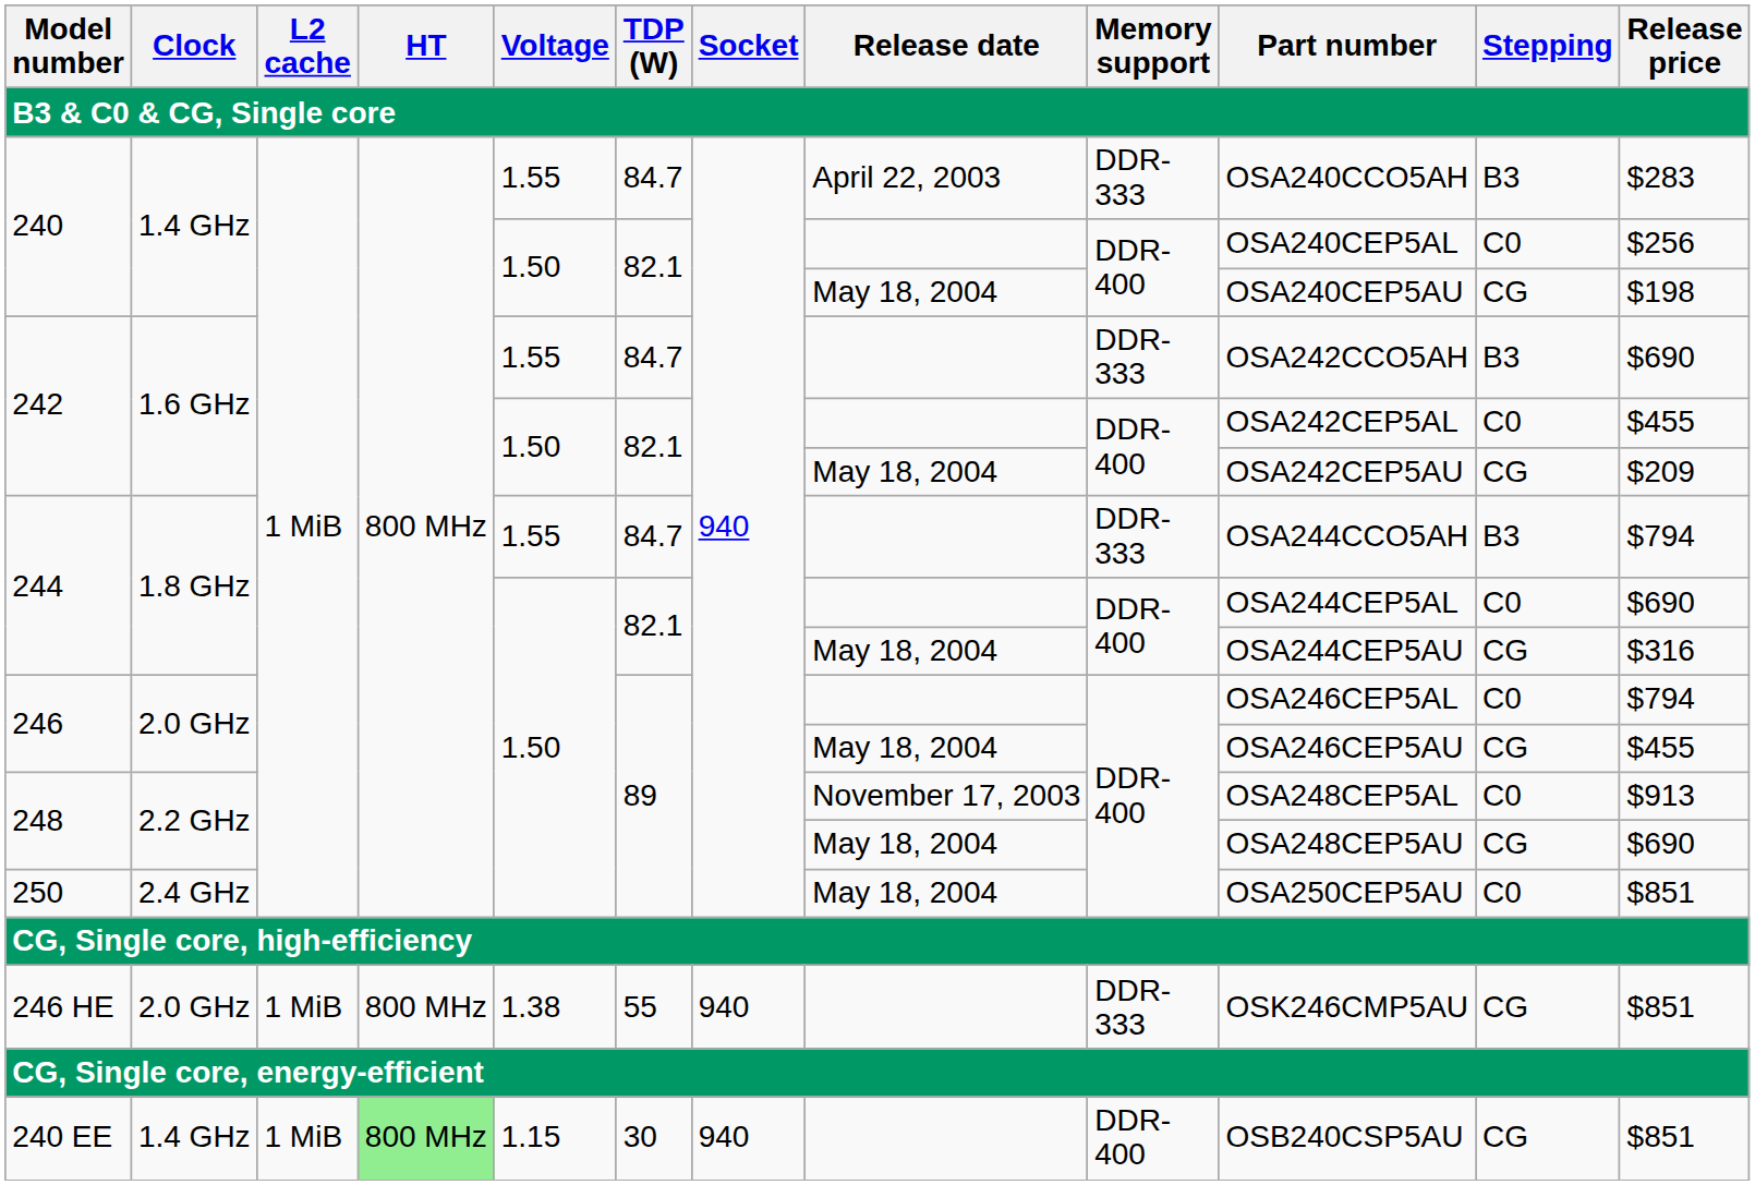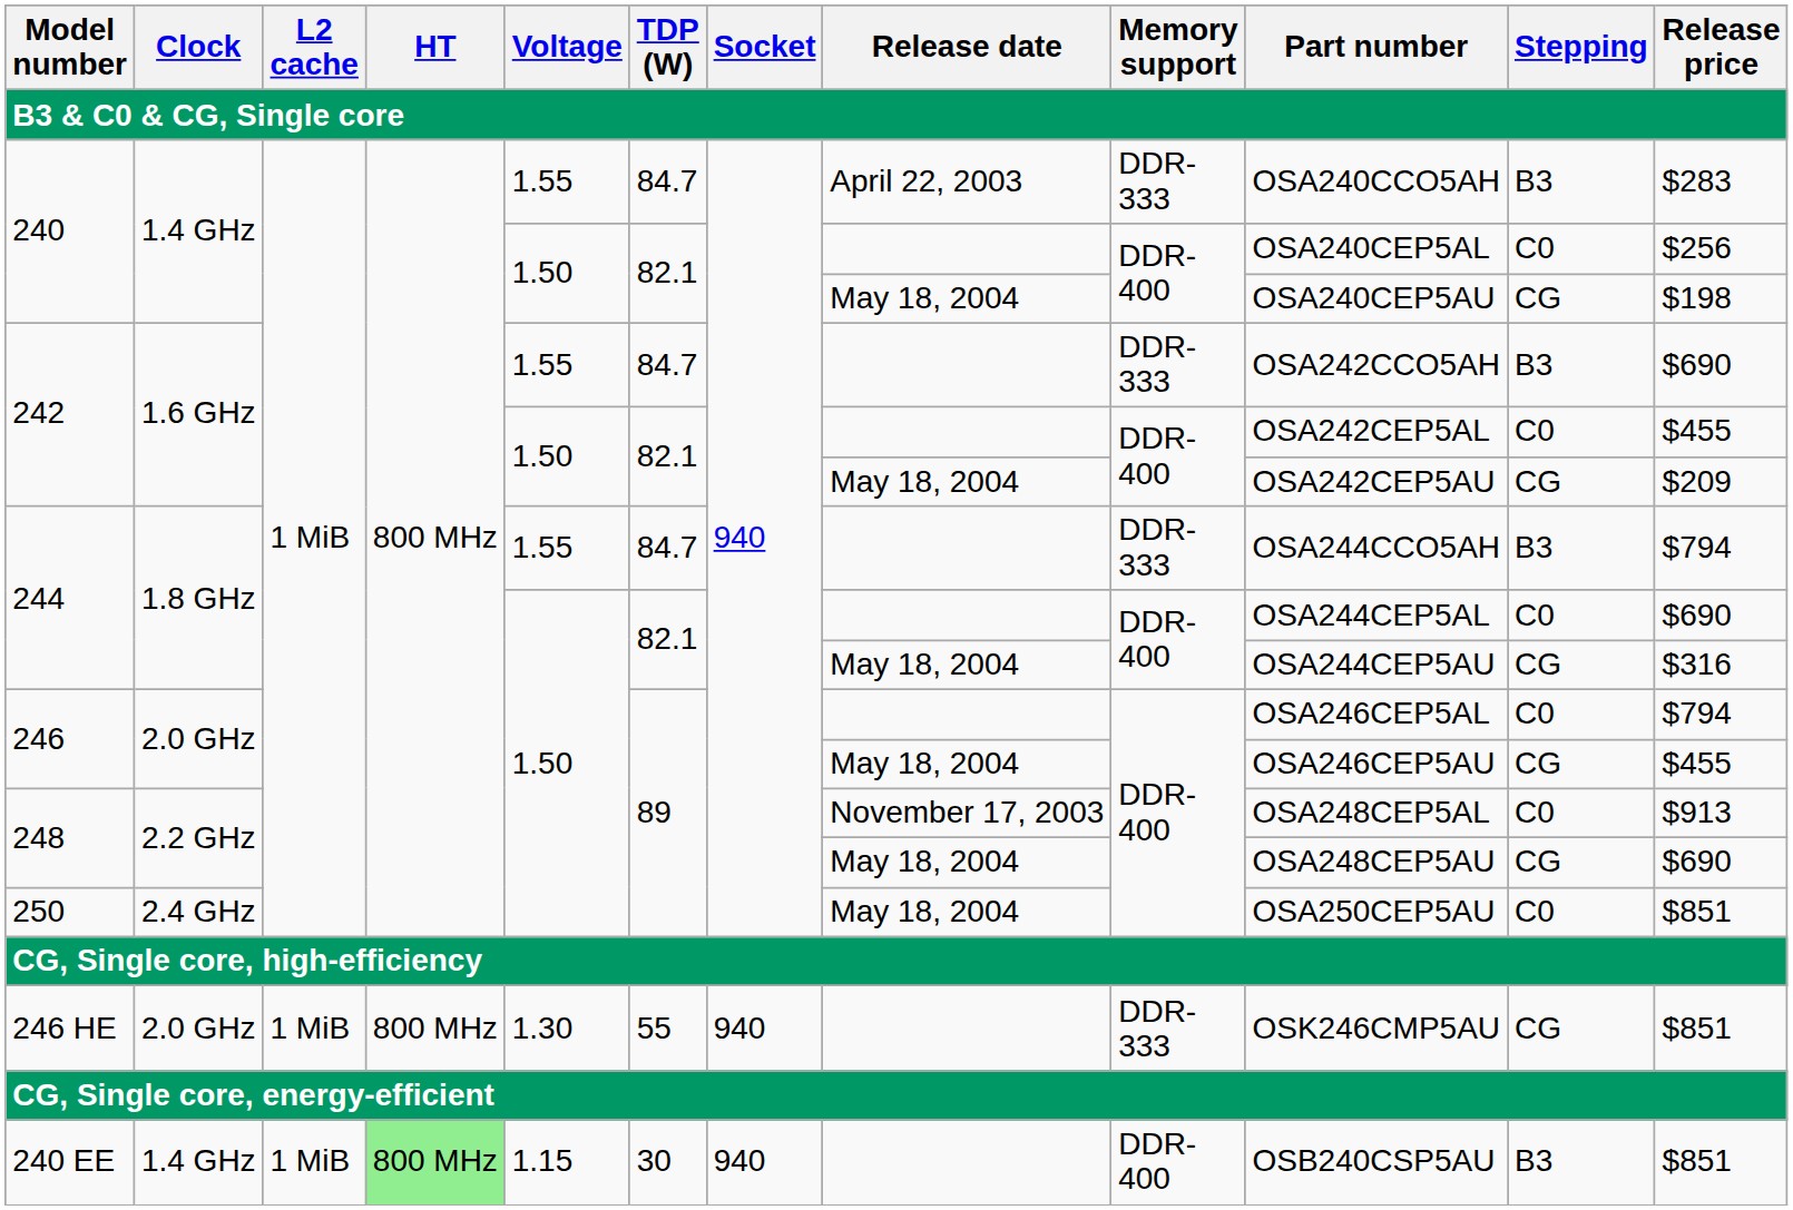246 HE | Voltage: 1.38 -> 1.30
240 EE | Stepping: CG -> B3
